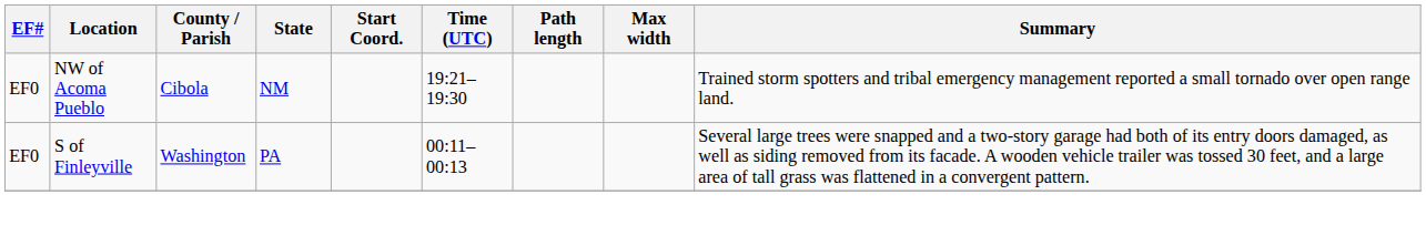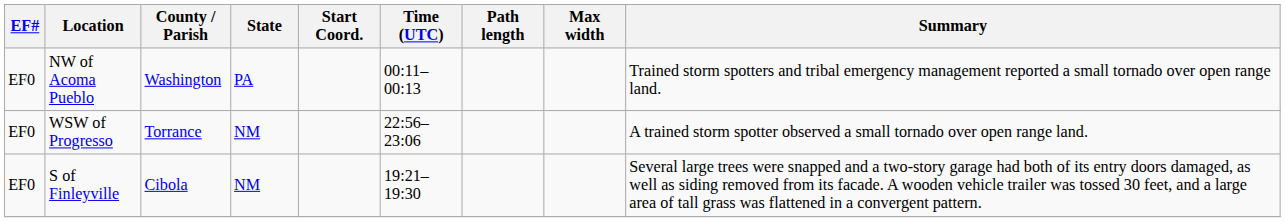NW of Acoma Pueblo | County / Parish: Cibola -> Washington
NW of Acoma Pueblo | State: NM -> PA
NW of Acoma Pueblo | Time (UTC): 19:21–19:30 -> 00:11–00:13
+ row: EF0 | WSW of Progresso | Torrance | NM | 22:56–23:06 | A trained storm spotter observed a small tornado over open range land.
S of Finleyville | County / Parish: Washington -> Cibola
S of Finleyville | State: PA -> NM
S of Finleyville | Time (UTC): 00:11–00:13 -> 19:21–19:30
